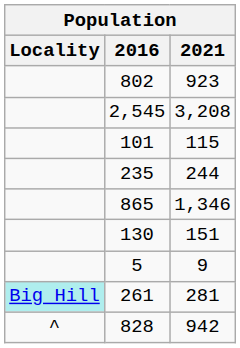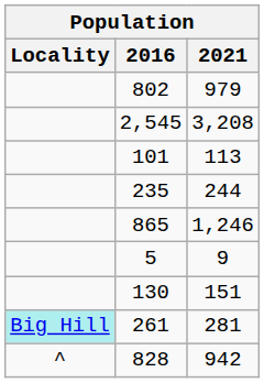802 | 2021: 923 -> 979
101 | 2021: 115 -> 113
865 | 2021: 1,346 -> 1,246
rows swapped: 130 <-> 5
